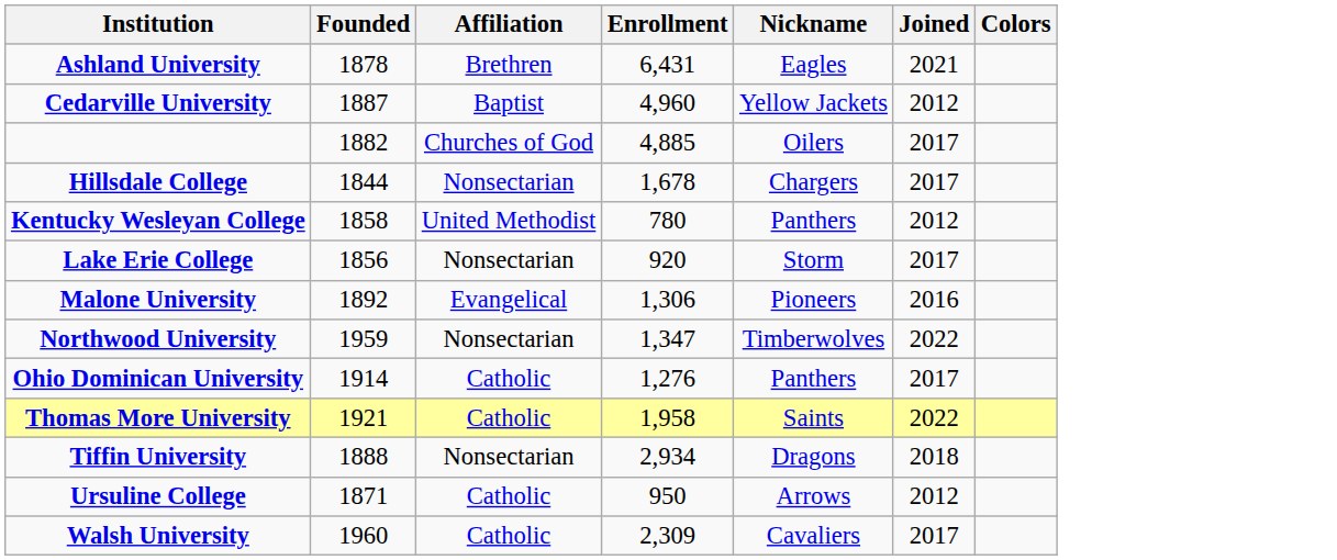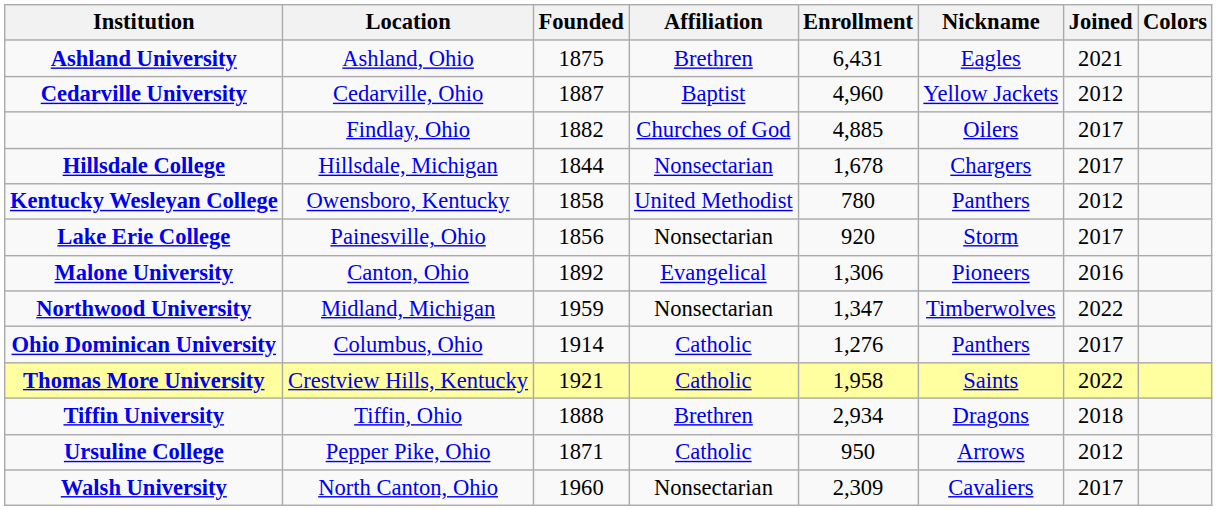+ column: Location | Ashland, Ohio | Cedarville, Ohio | Findlay, Ohio | Hillsdale, Michigan | Owensboro, Kentucky | Painesville, Ohio | Canton, Ohio | Midland, Michigan | Columbus, Ohio | Crestview Hills, Kentucky | Tiffin, Ohio | Pepper Pike, Ohio | North Canton, Ohio
Ashland University | Founded: 1878 -> 1875
Tiffin University | Affiliation: Nonsectarian -> Brethren
Walsh University | Affiliation: Catholic -> Nonsectarian
